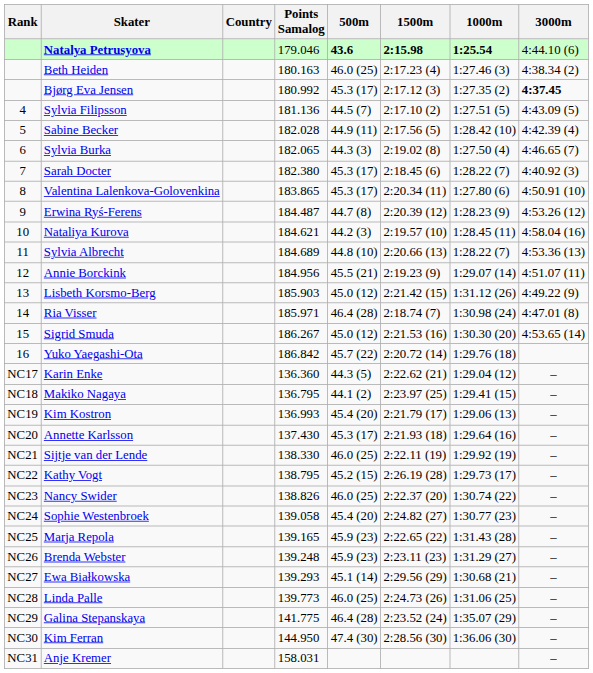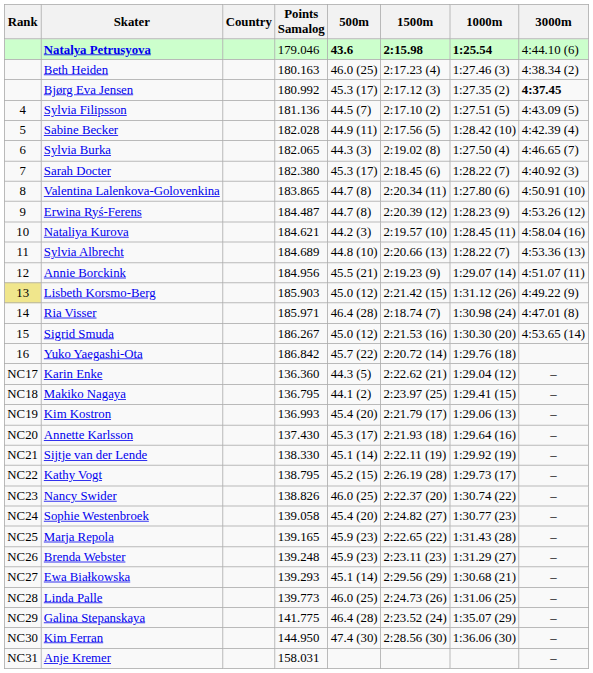Valentina Lalenkova-Golovenkina | 500m: 45.3 (17) -> 44.7 (8)
Lisbeth Korsmo-Berg | Rank: no background -> khaki background
Sijtje van der Lende | 500m: 46.0 (25) -> 45.1 (14)
